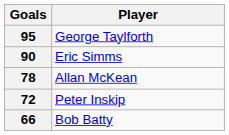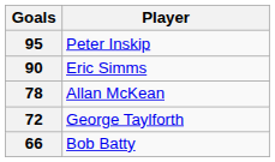95 | Player: George Taylforth -> Peter Inskip
72 | Player: Peter Inskip -> George Taylforth
